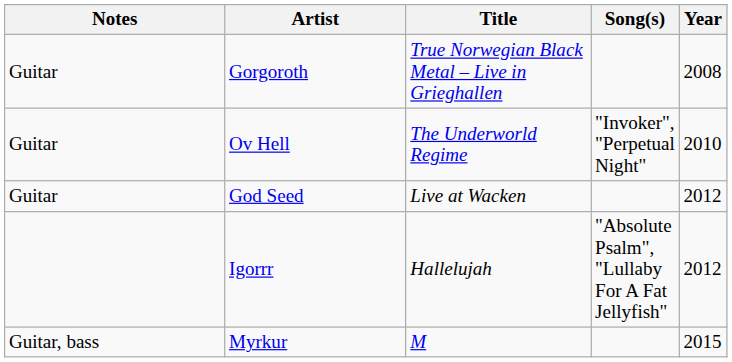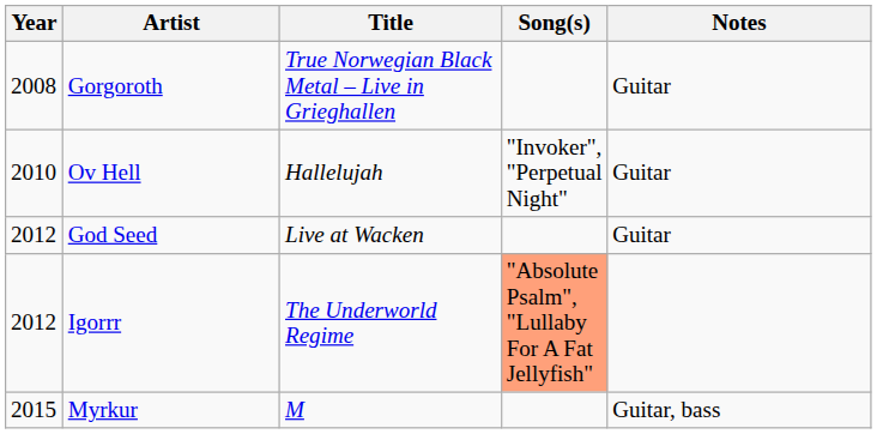columns swapped: Year <-> Notes
Ov Hell | Title: The Underworld Regime -> Hallelujah
Igorrr | Title: Hallelujah -> The Underworld Regime
Igorrr | Song(s): no background -> lightsalmon background
